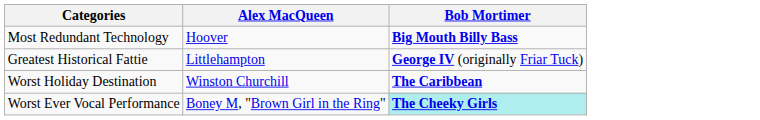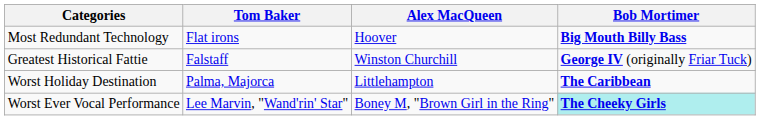+ column: Tom Baker | Flat irons | Falstaff | Palma, Majorca | Lee Marvin, "Wand'rin' Star"
Greatest Historical Fattie | Alex MacQueen: Littlehampton -> Winston Churchill
Worst Holiday Destination | Alex MacQueen: Winston Churchill -> Littlehampton
